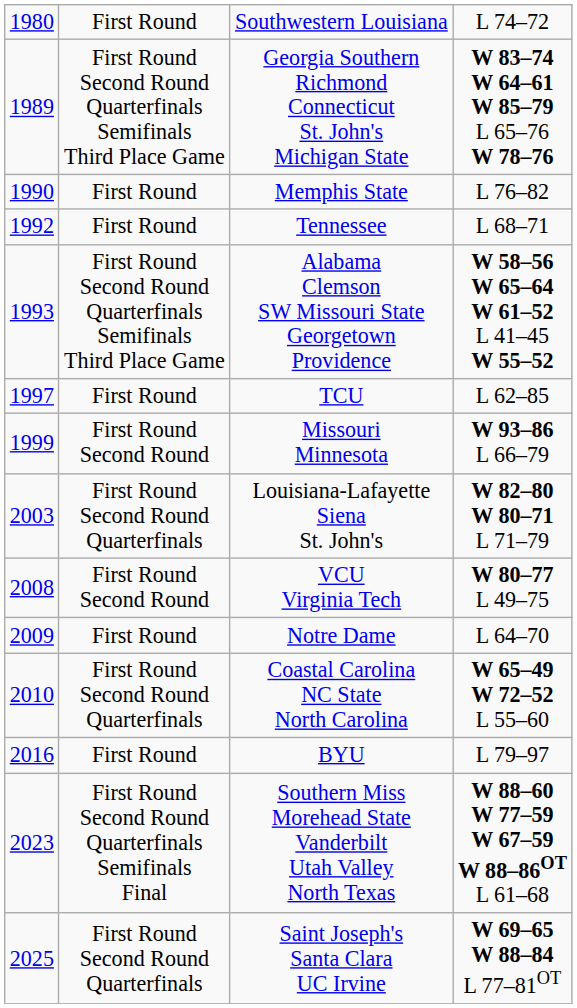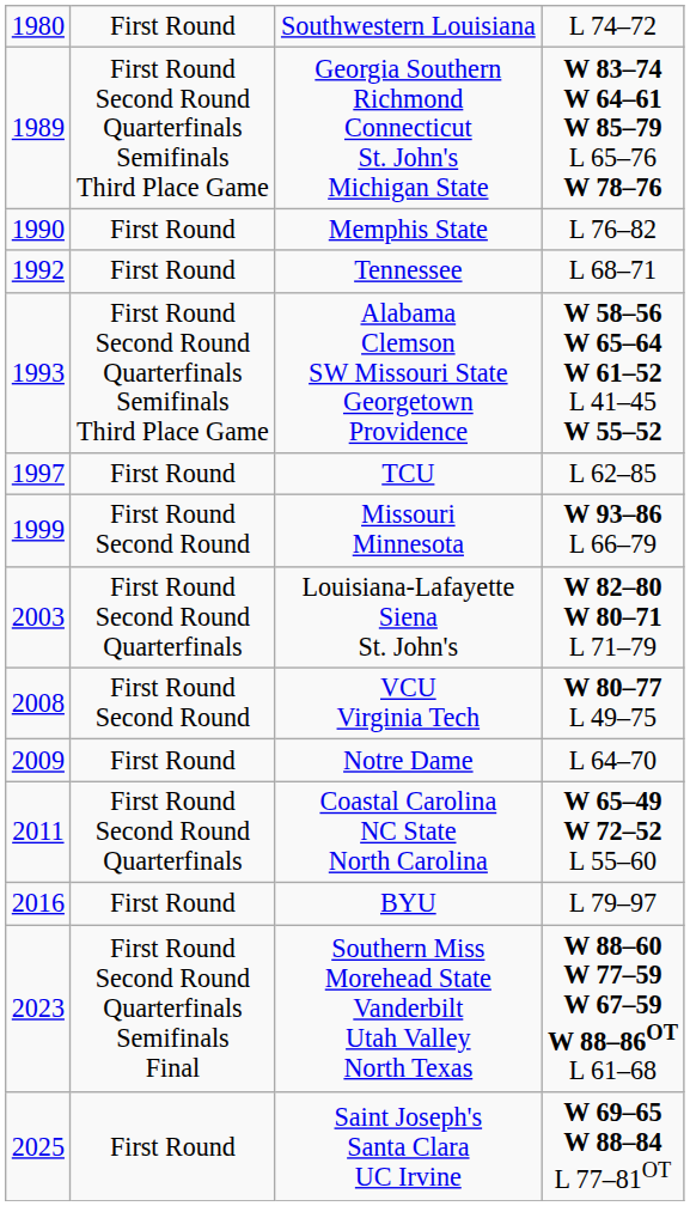Coastal Carolina NC State North Carolina | column 1: 2010 -> 2011
Saint Joseph's Santa Clara UC Irvine | column 2: First Round Second Round Quarterfinals -> First Round
